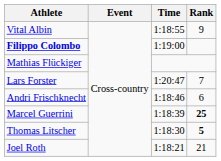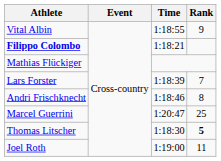Filippo Colombo | Time: 1:19:00 -> 1:18:21
Lars Forster | Time: 1:20:47 -> 1:18:39
Andri Frischknecht | Rank: 6 -> 8
Marcel Guerrini | Time: 1:18:39 -> 1:20:47
Marcel Guerrini | Rank: bold -> normal
Joel Roth | Time: 1:18:21 -> 1:19:00
Joel Roth | Rank: 21 -> 11
